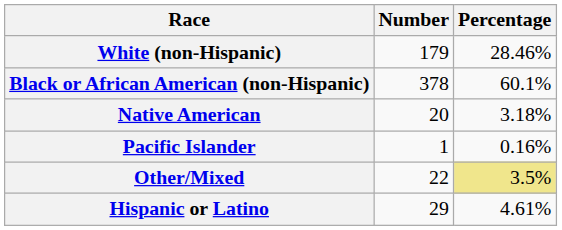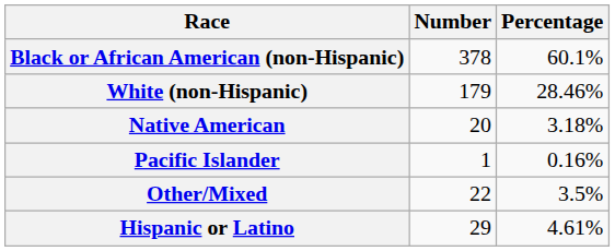rows swapped: White (non-Hispanic) <-> Black or African American (non-Hispanic)
Other/Mixed | Percentage: khaki background -> no background
